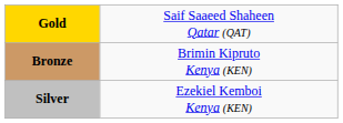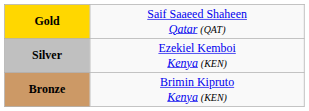rows swapped: Silver <-> Bronze
